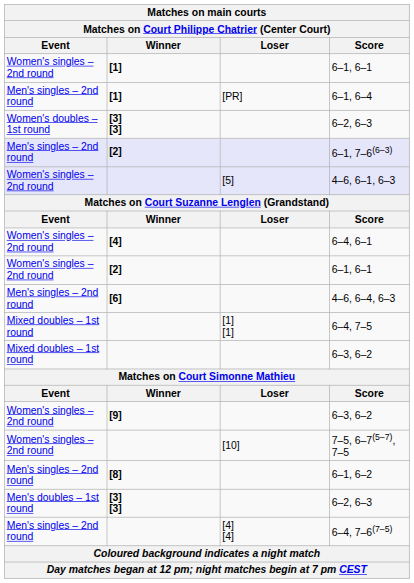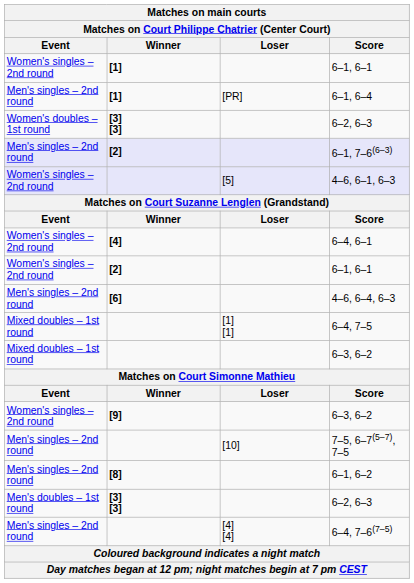7–5, 6–7(5–7), 7–5 | Event: Women's singles – 2nd round -> Men's singles – 2nd round
